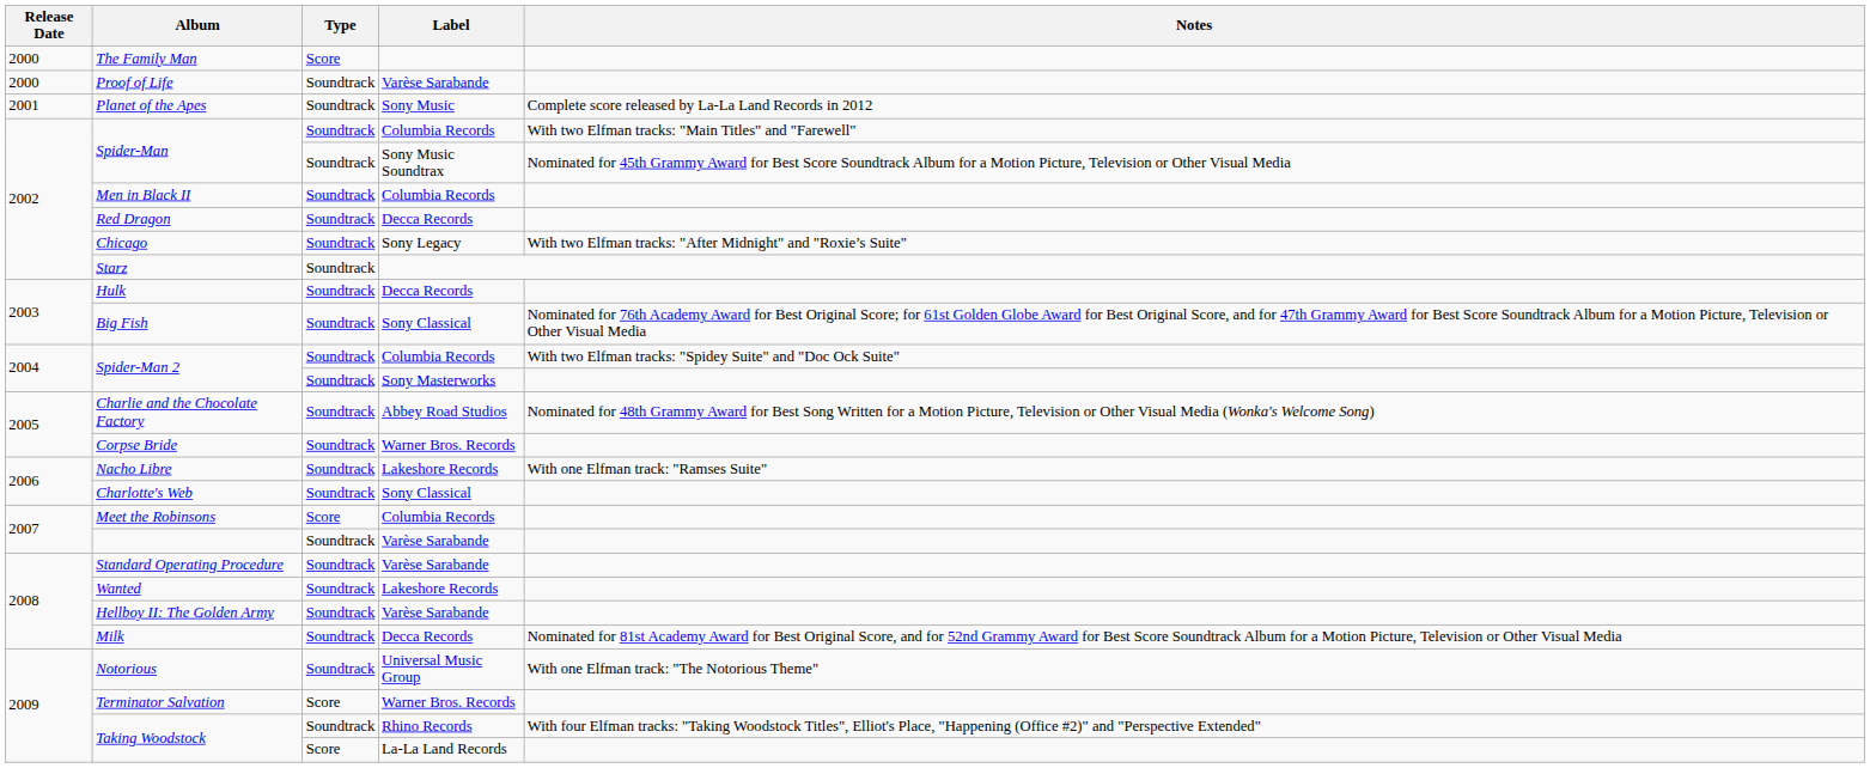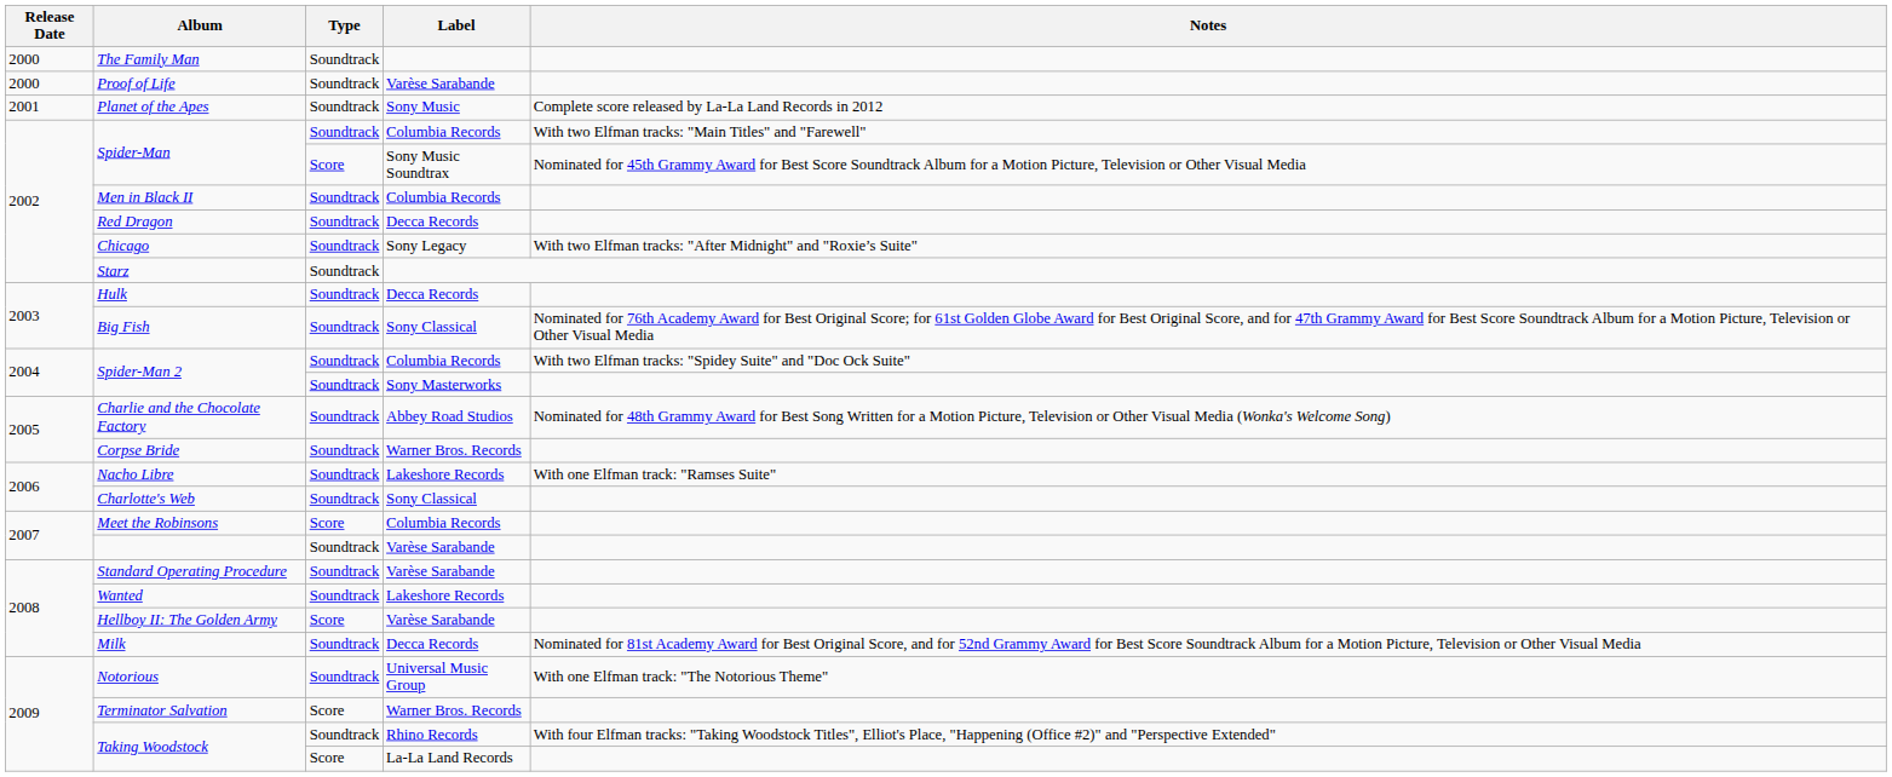The Family Man | Type: Score -> Soundtrack
Spider-Man / Sony Music Soundtrax | Type: Soundtrack -> Score
Hellboy II: The Golden Army | Type: Soundtrack -> Score
